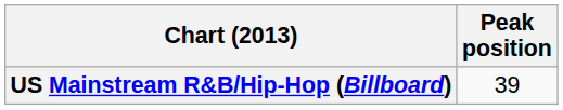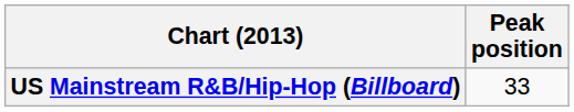US Mainstream R&B/Hip-Hop (Billboard) | Peak position: 39 -> 33
